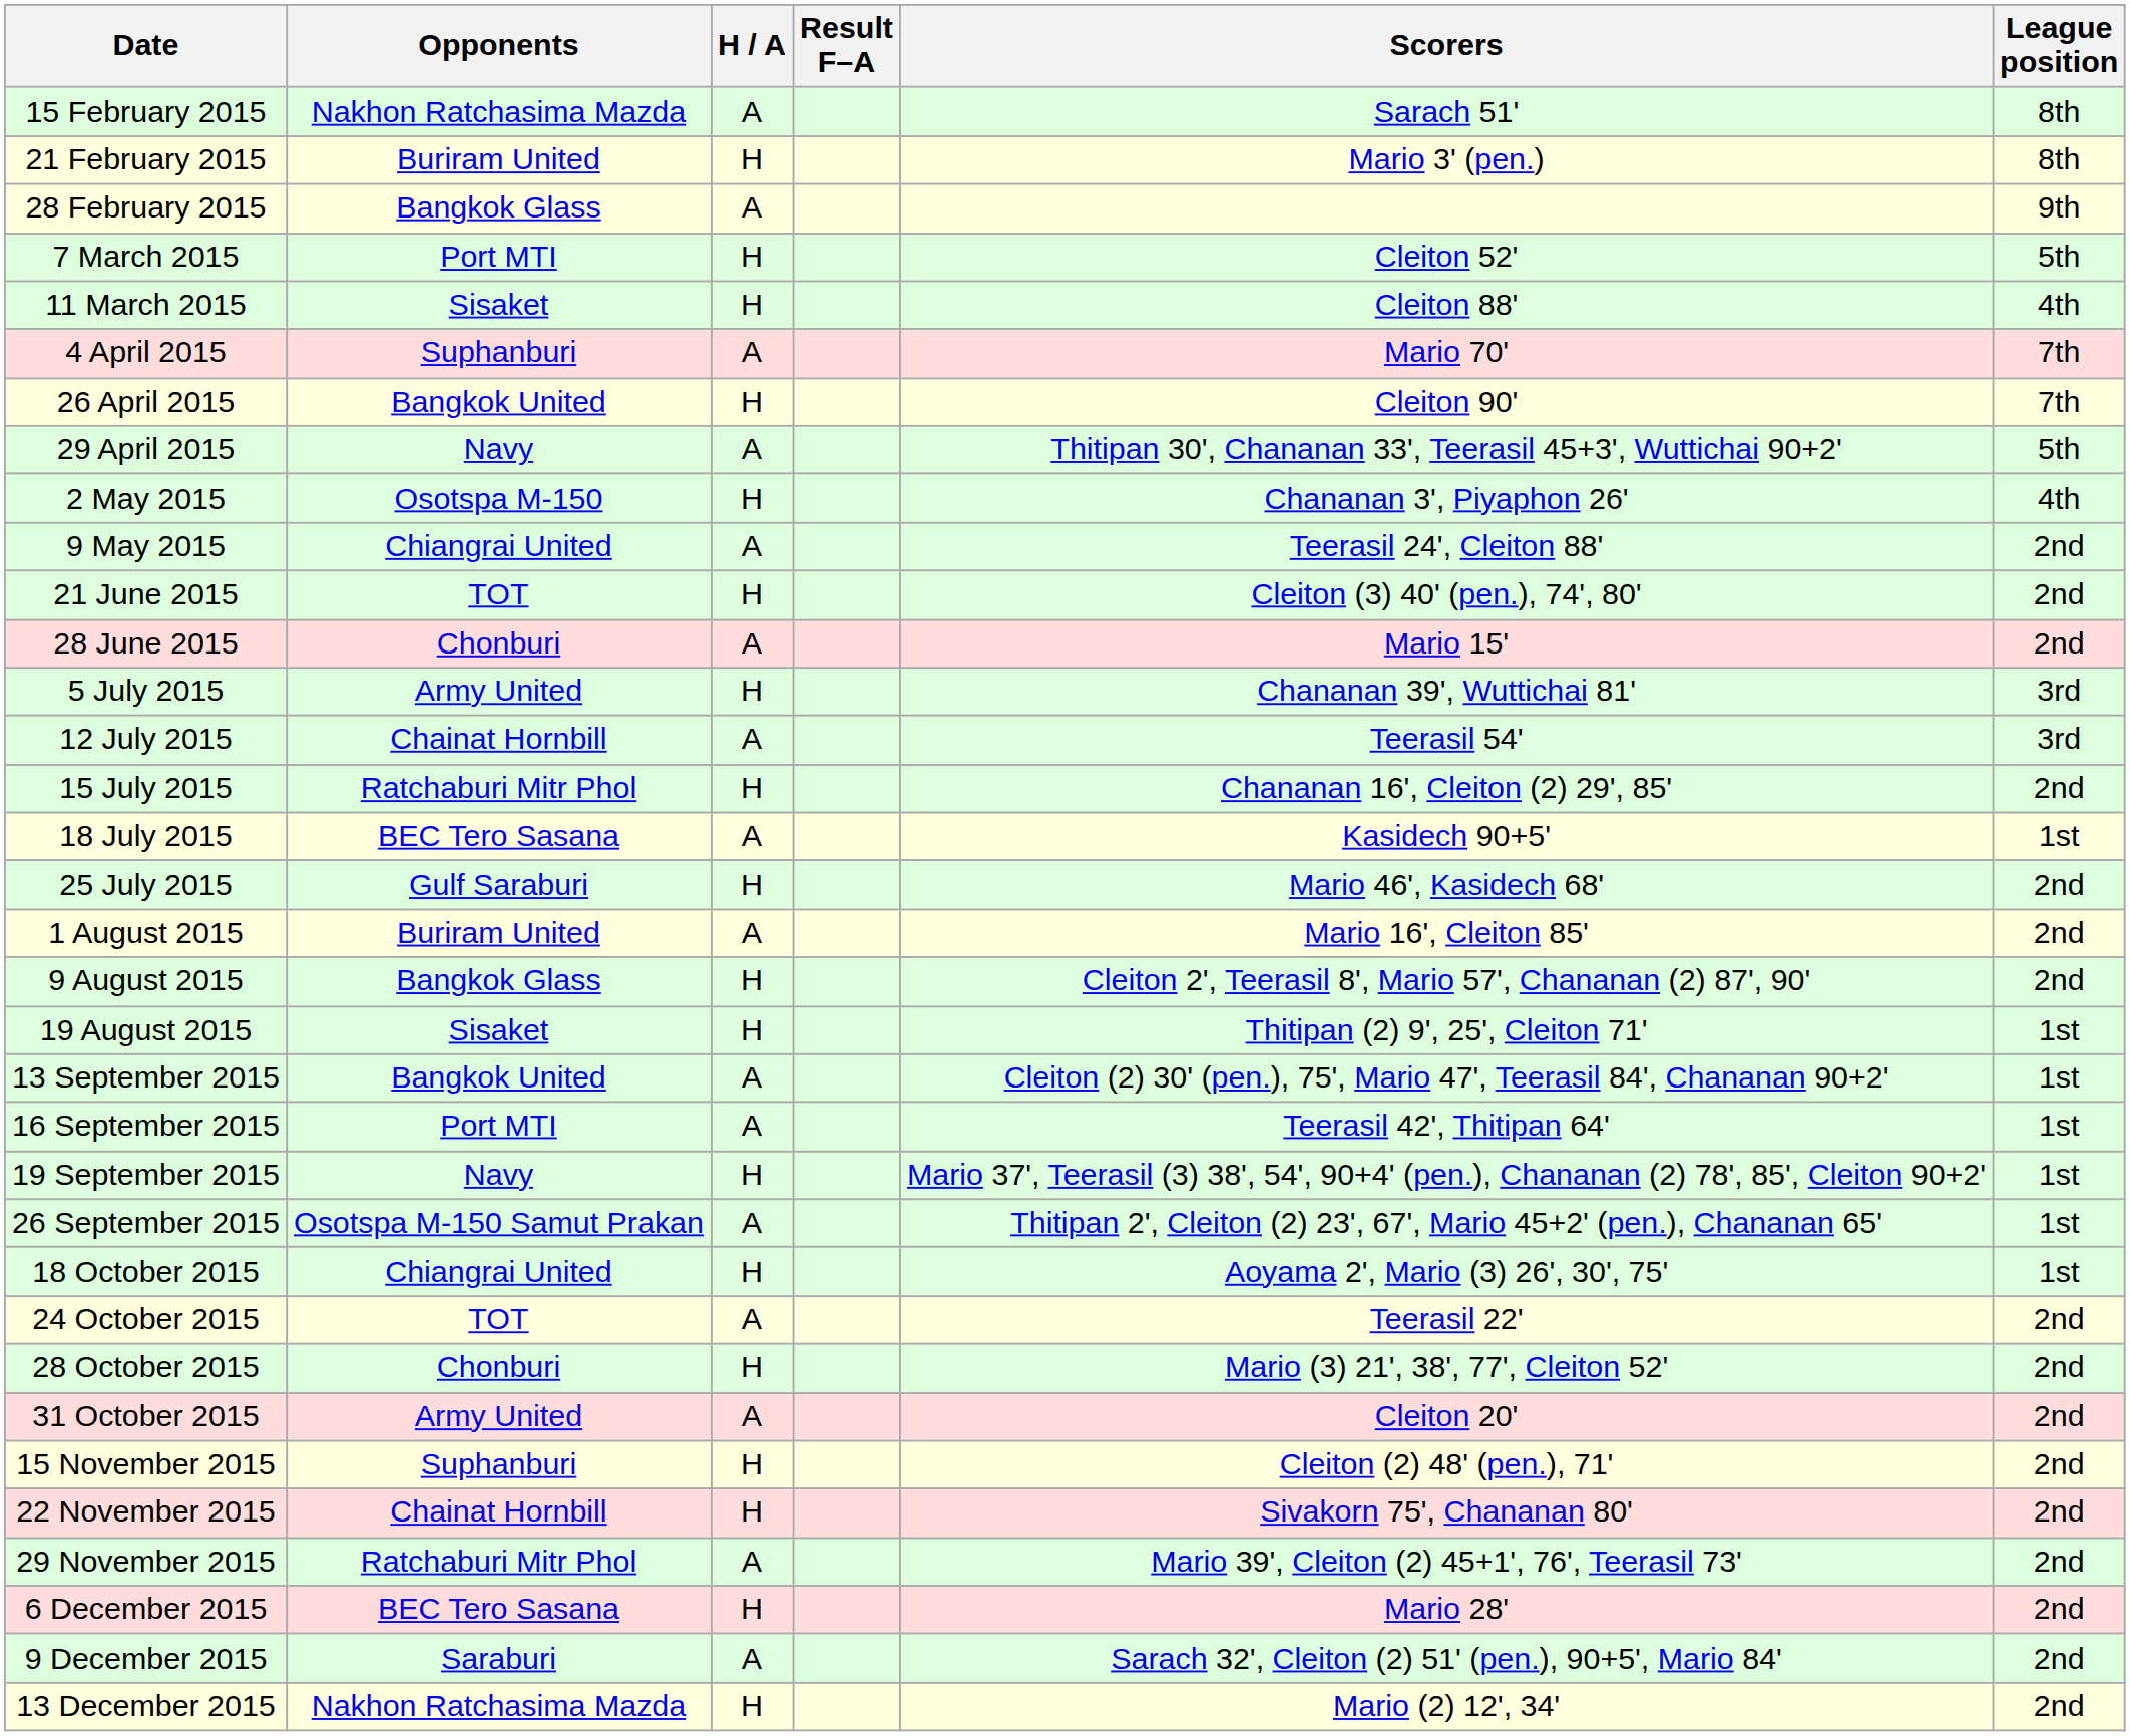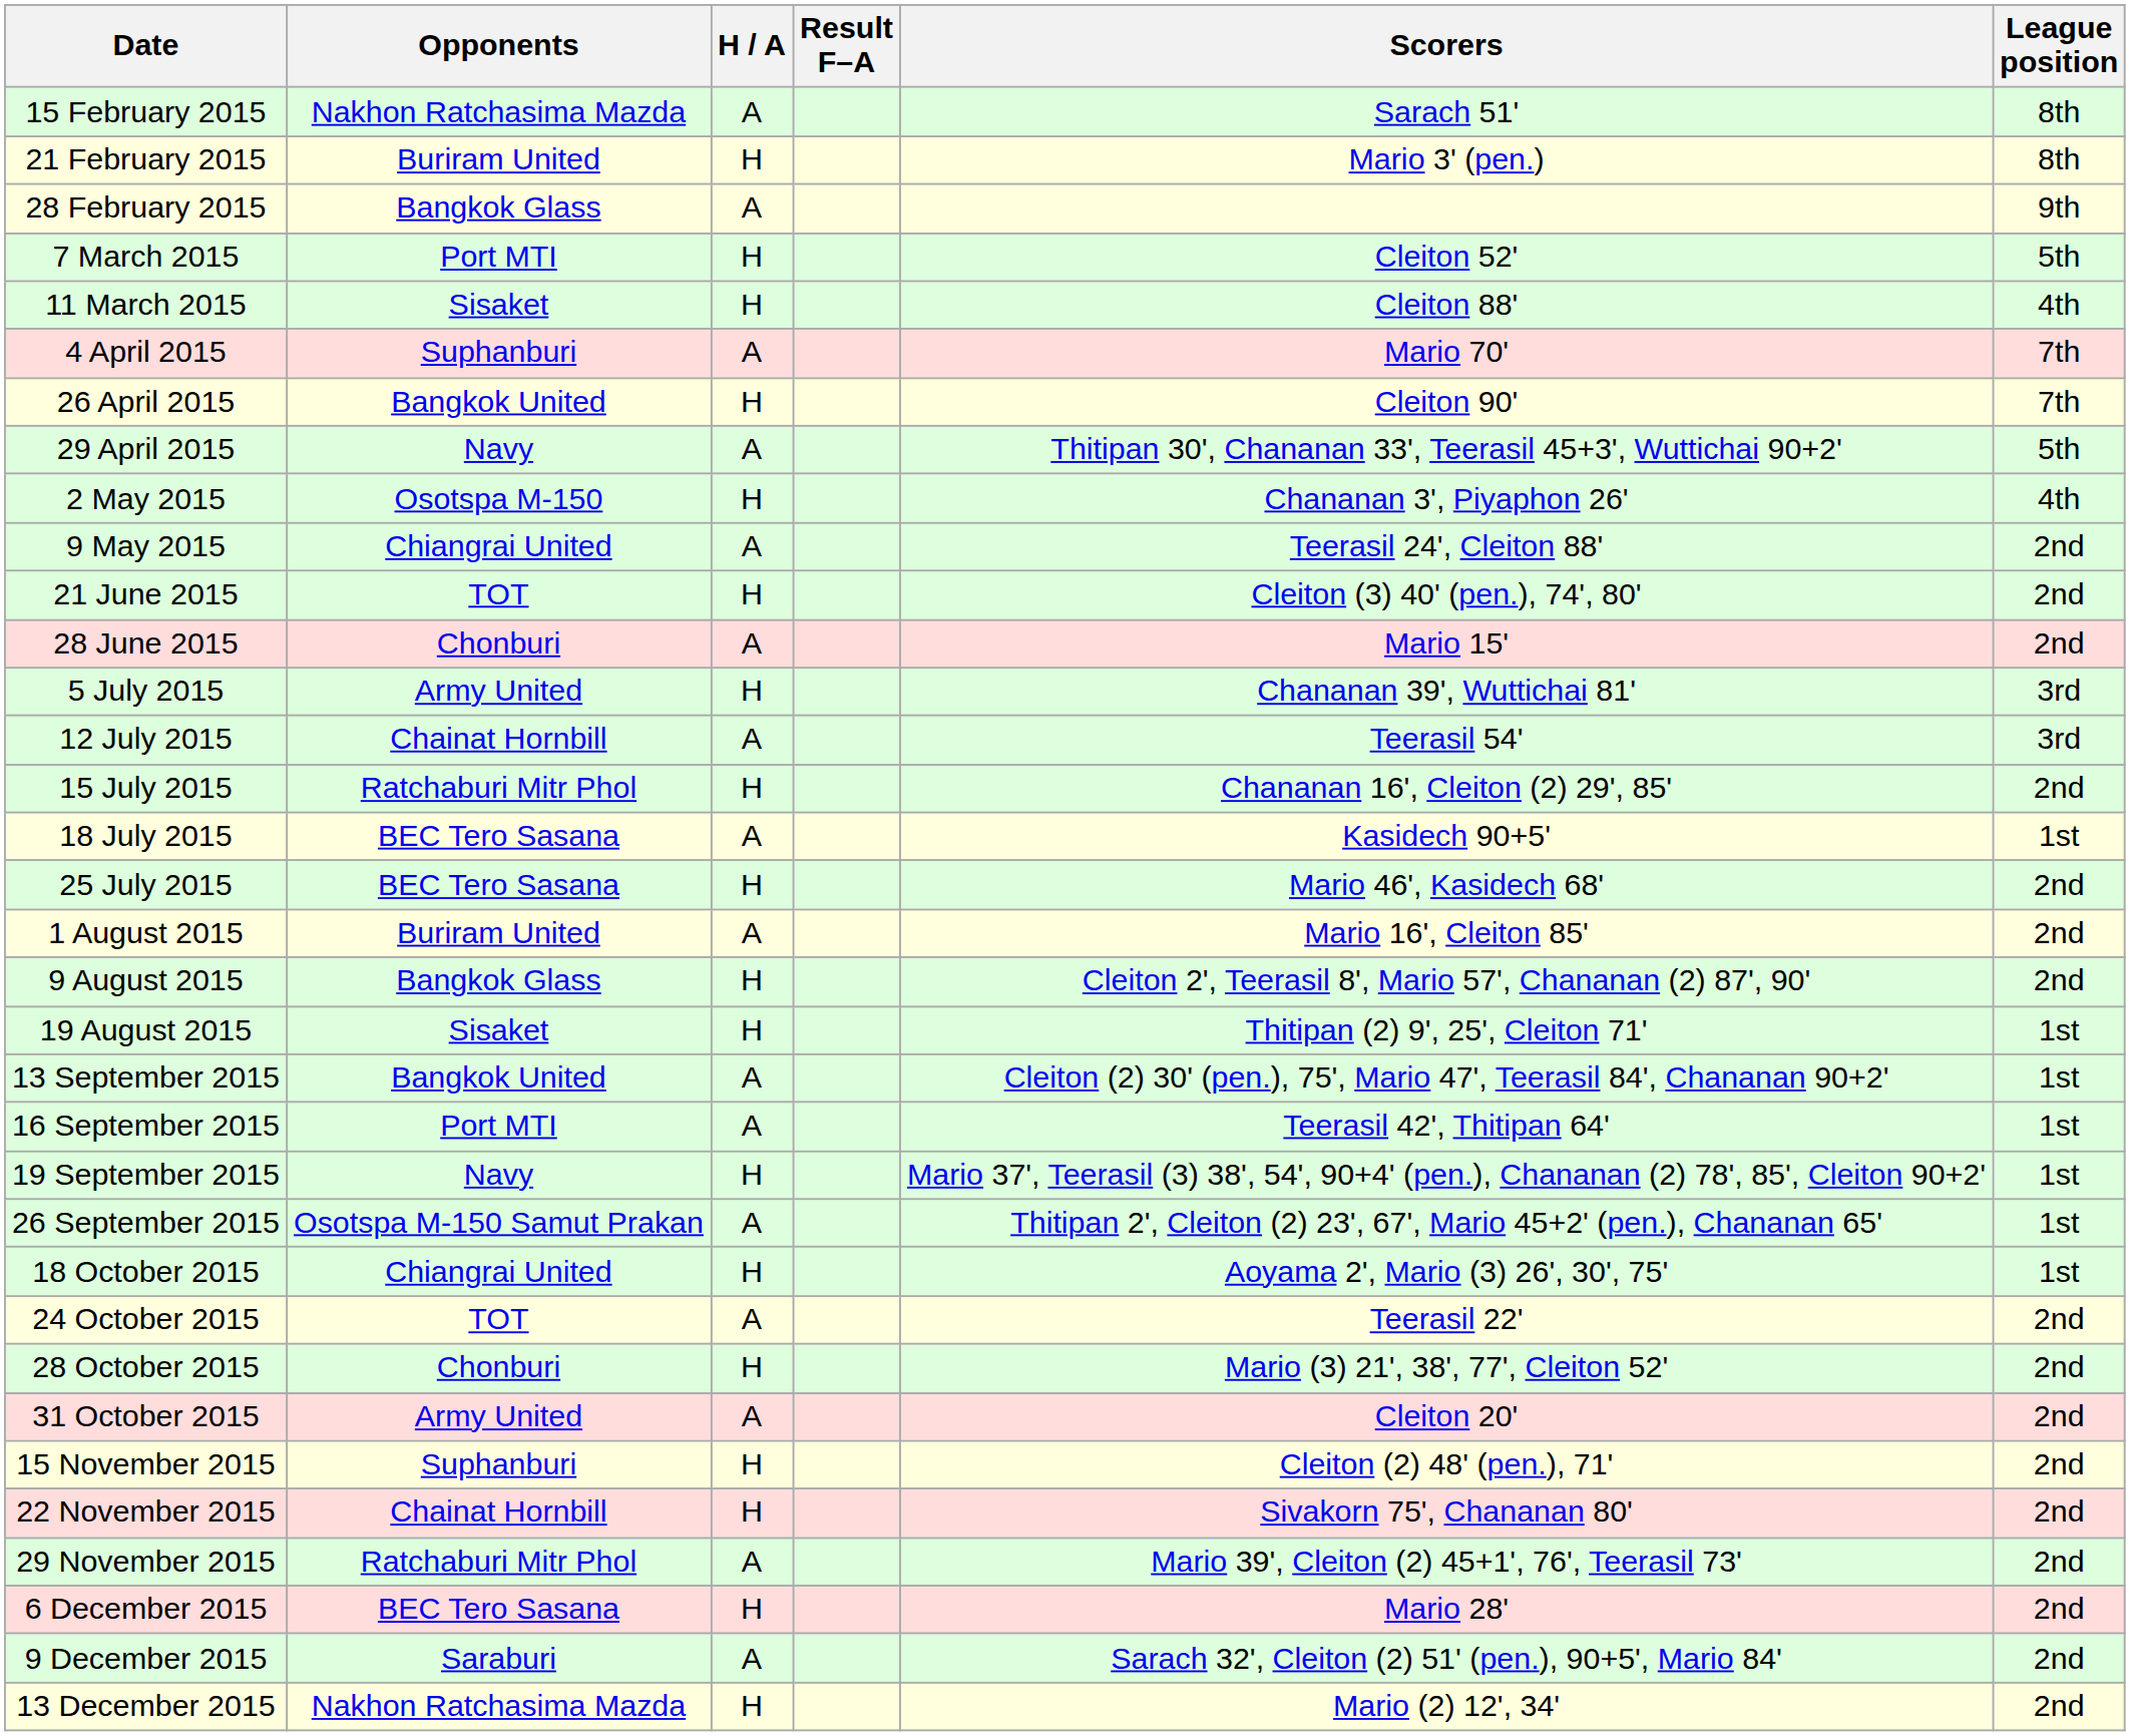25 July 2015 | Opponents: Gulf Saraburi -> BEC Tero Sasana
